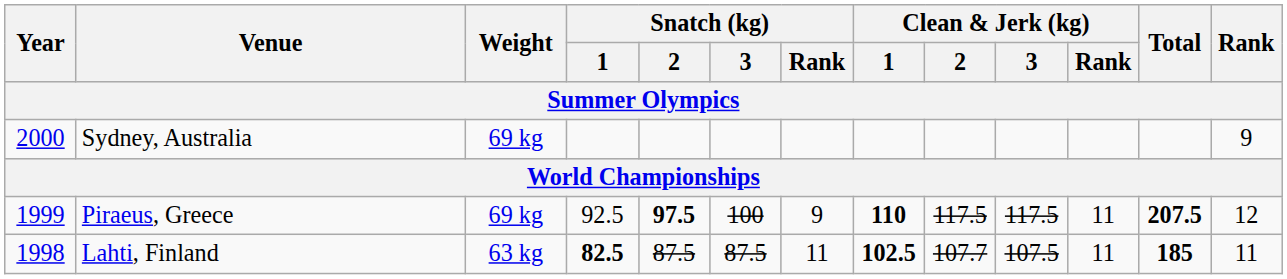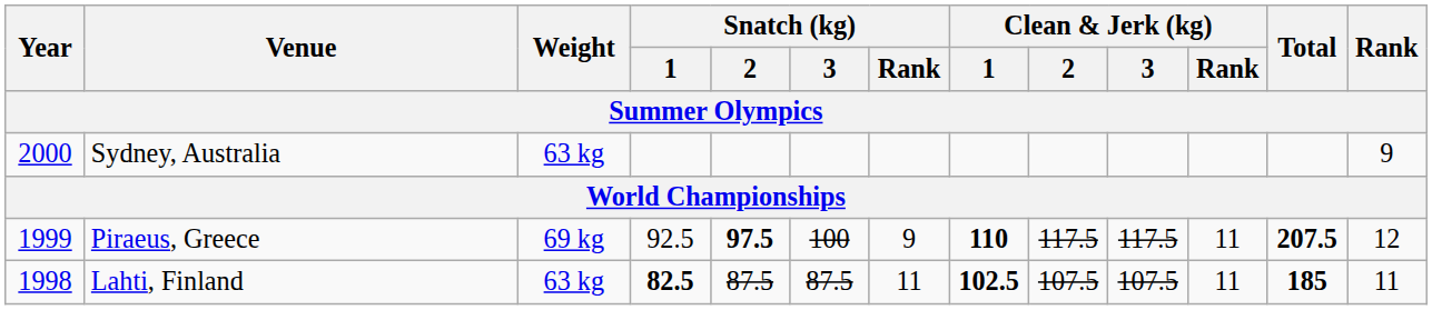Sydney, Australia | Weight: 69 kg -> 63 kg
Lahti, Finland | Clean & Jerk (kg) / 2: 107.7 -> 107.5
